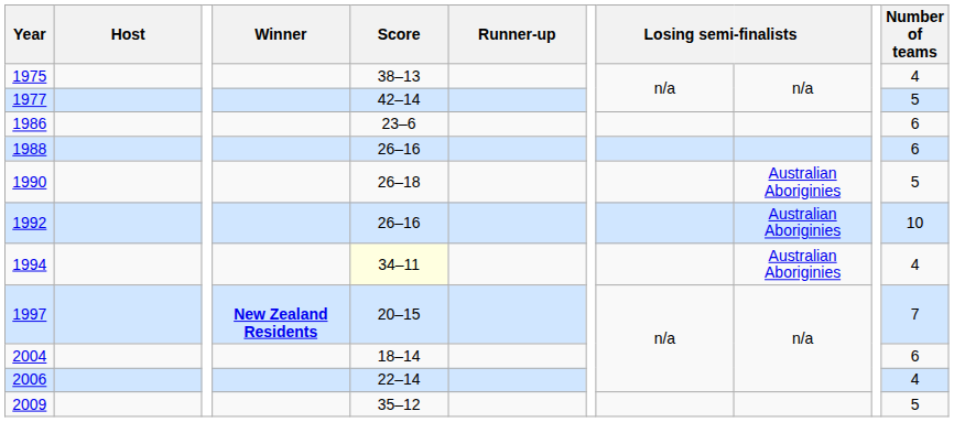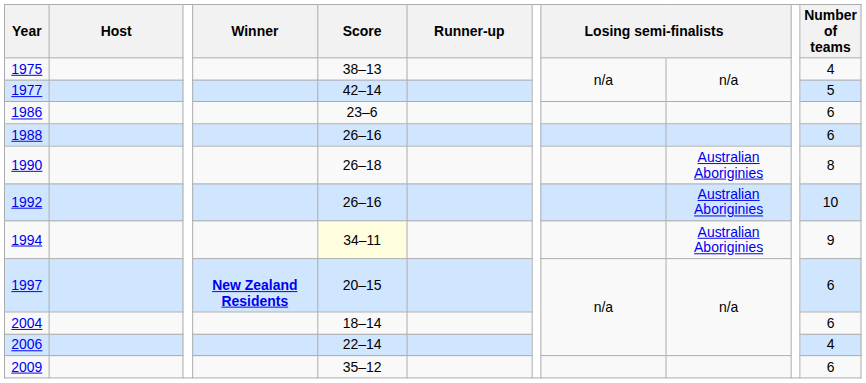1990 | Number of teams: 5 -> 8
1994 | Number of teams: 4 -> 9
1997 | Number of teams: 7 -> 6
2009 | Number of teams: 5 -> 6
